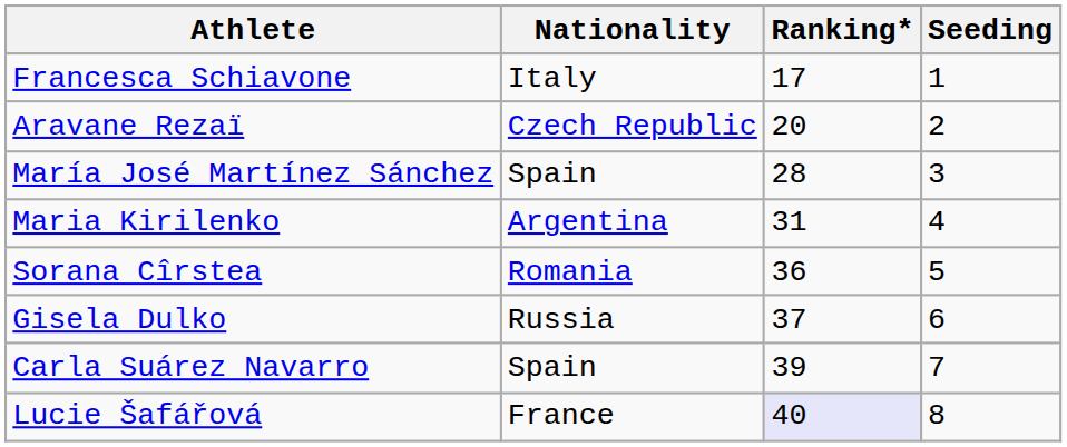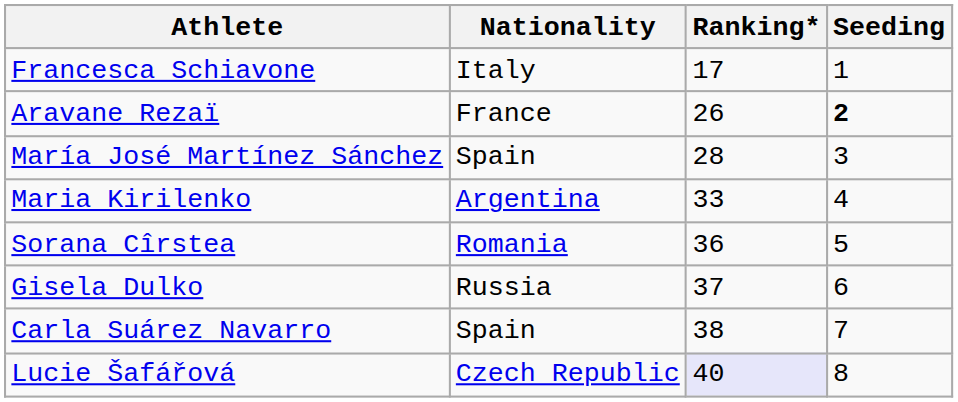Aravane Rezaï | Nationality: Czech Republic -> France
Aravane Rezaï | Ranking*: 20 -> 26
Aravane Rezaï | Seeding: normal -> bold
Maria Kirilenko | Ranking*: 31 -> 33
Carla Suárez Navarro | Ranking*: 39 -> 38
Lucie Šafářová | Nationality: France -> Czech Republic
